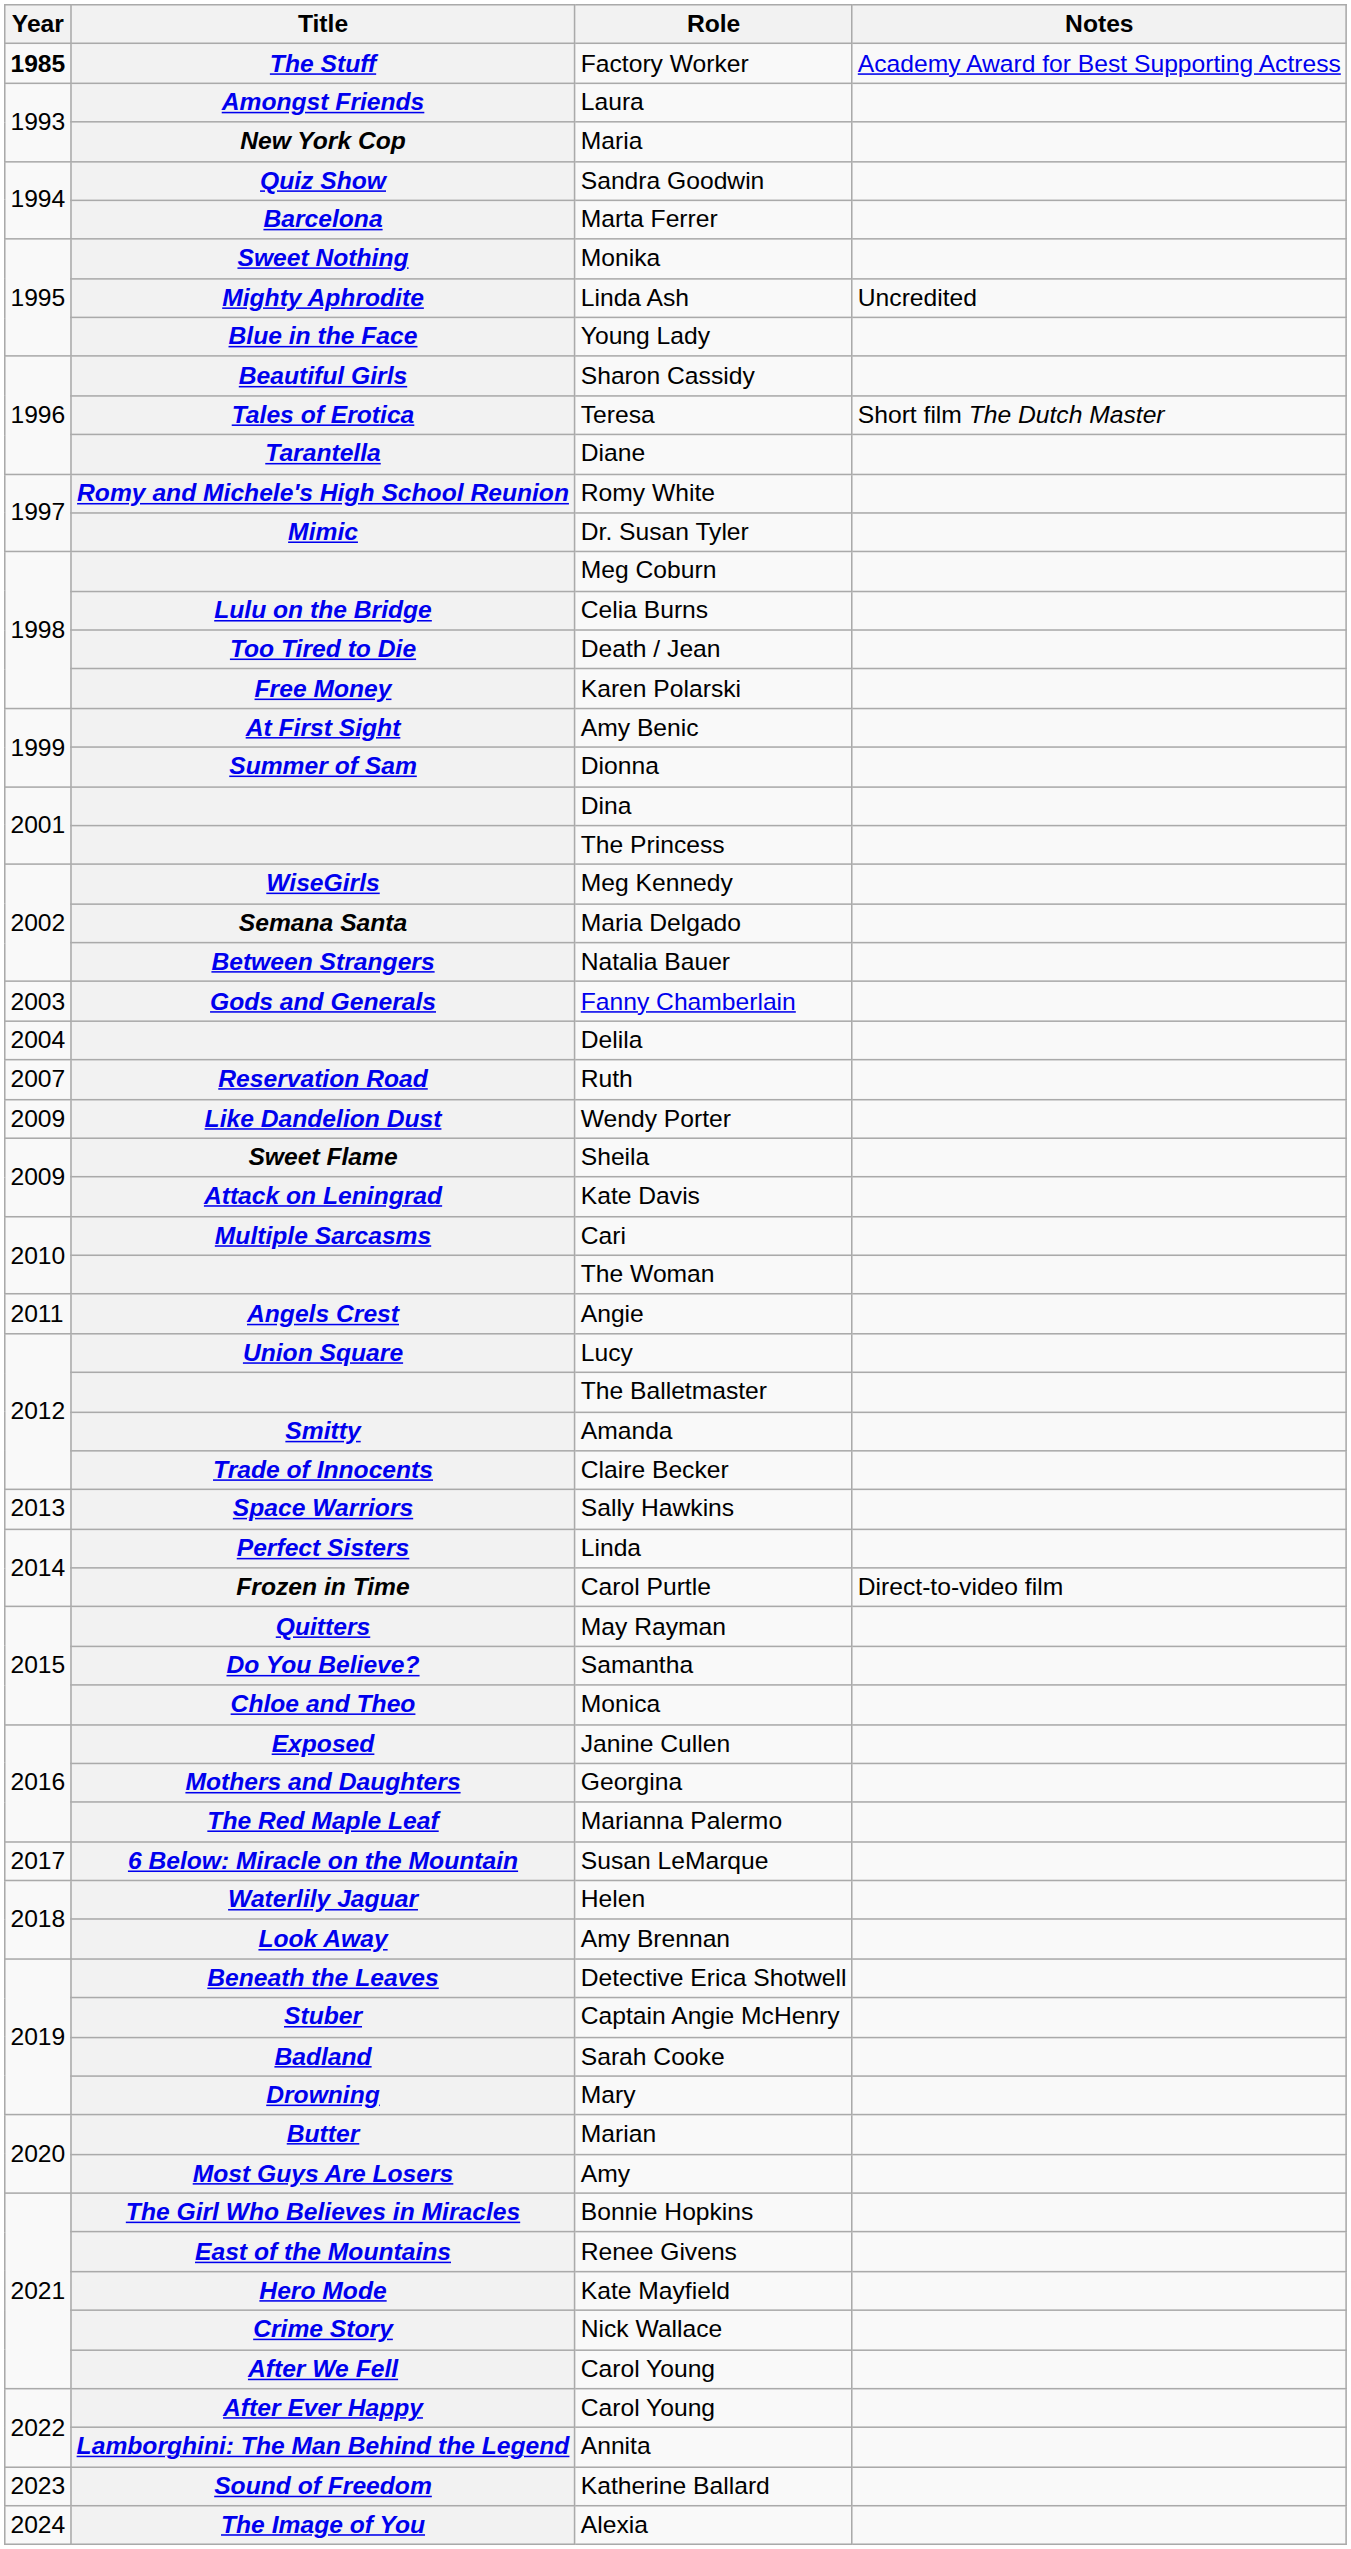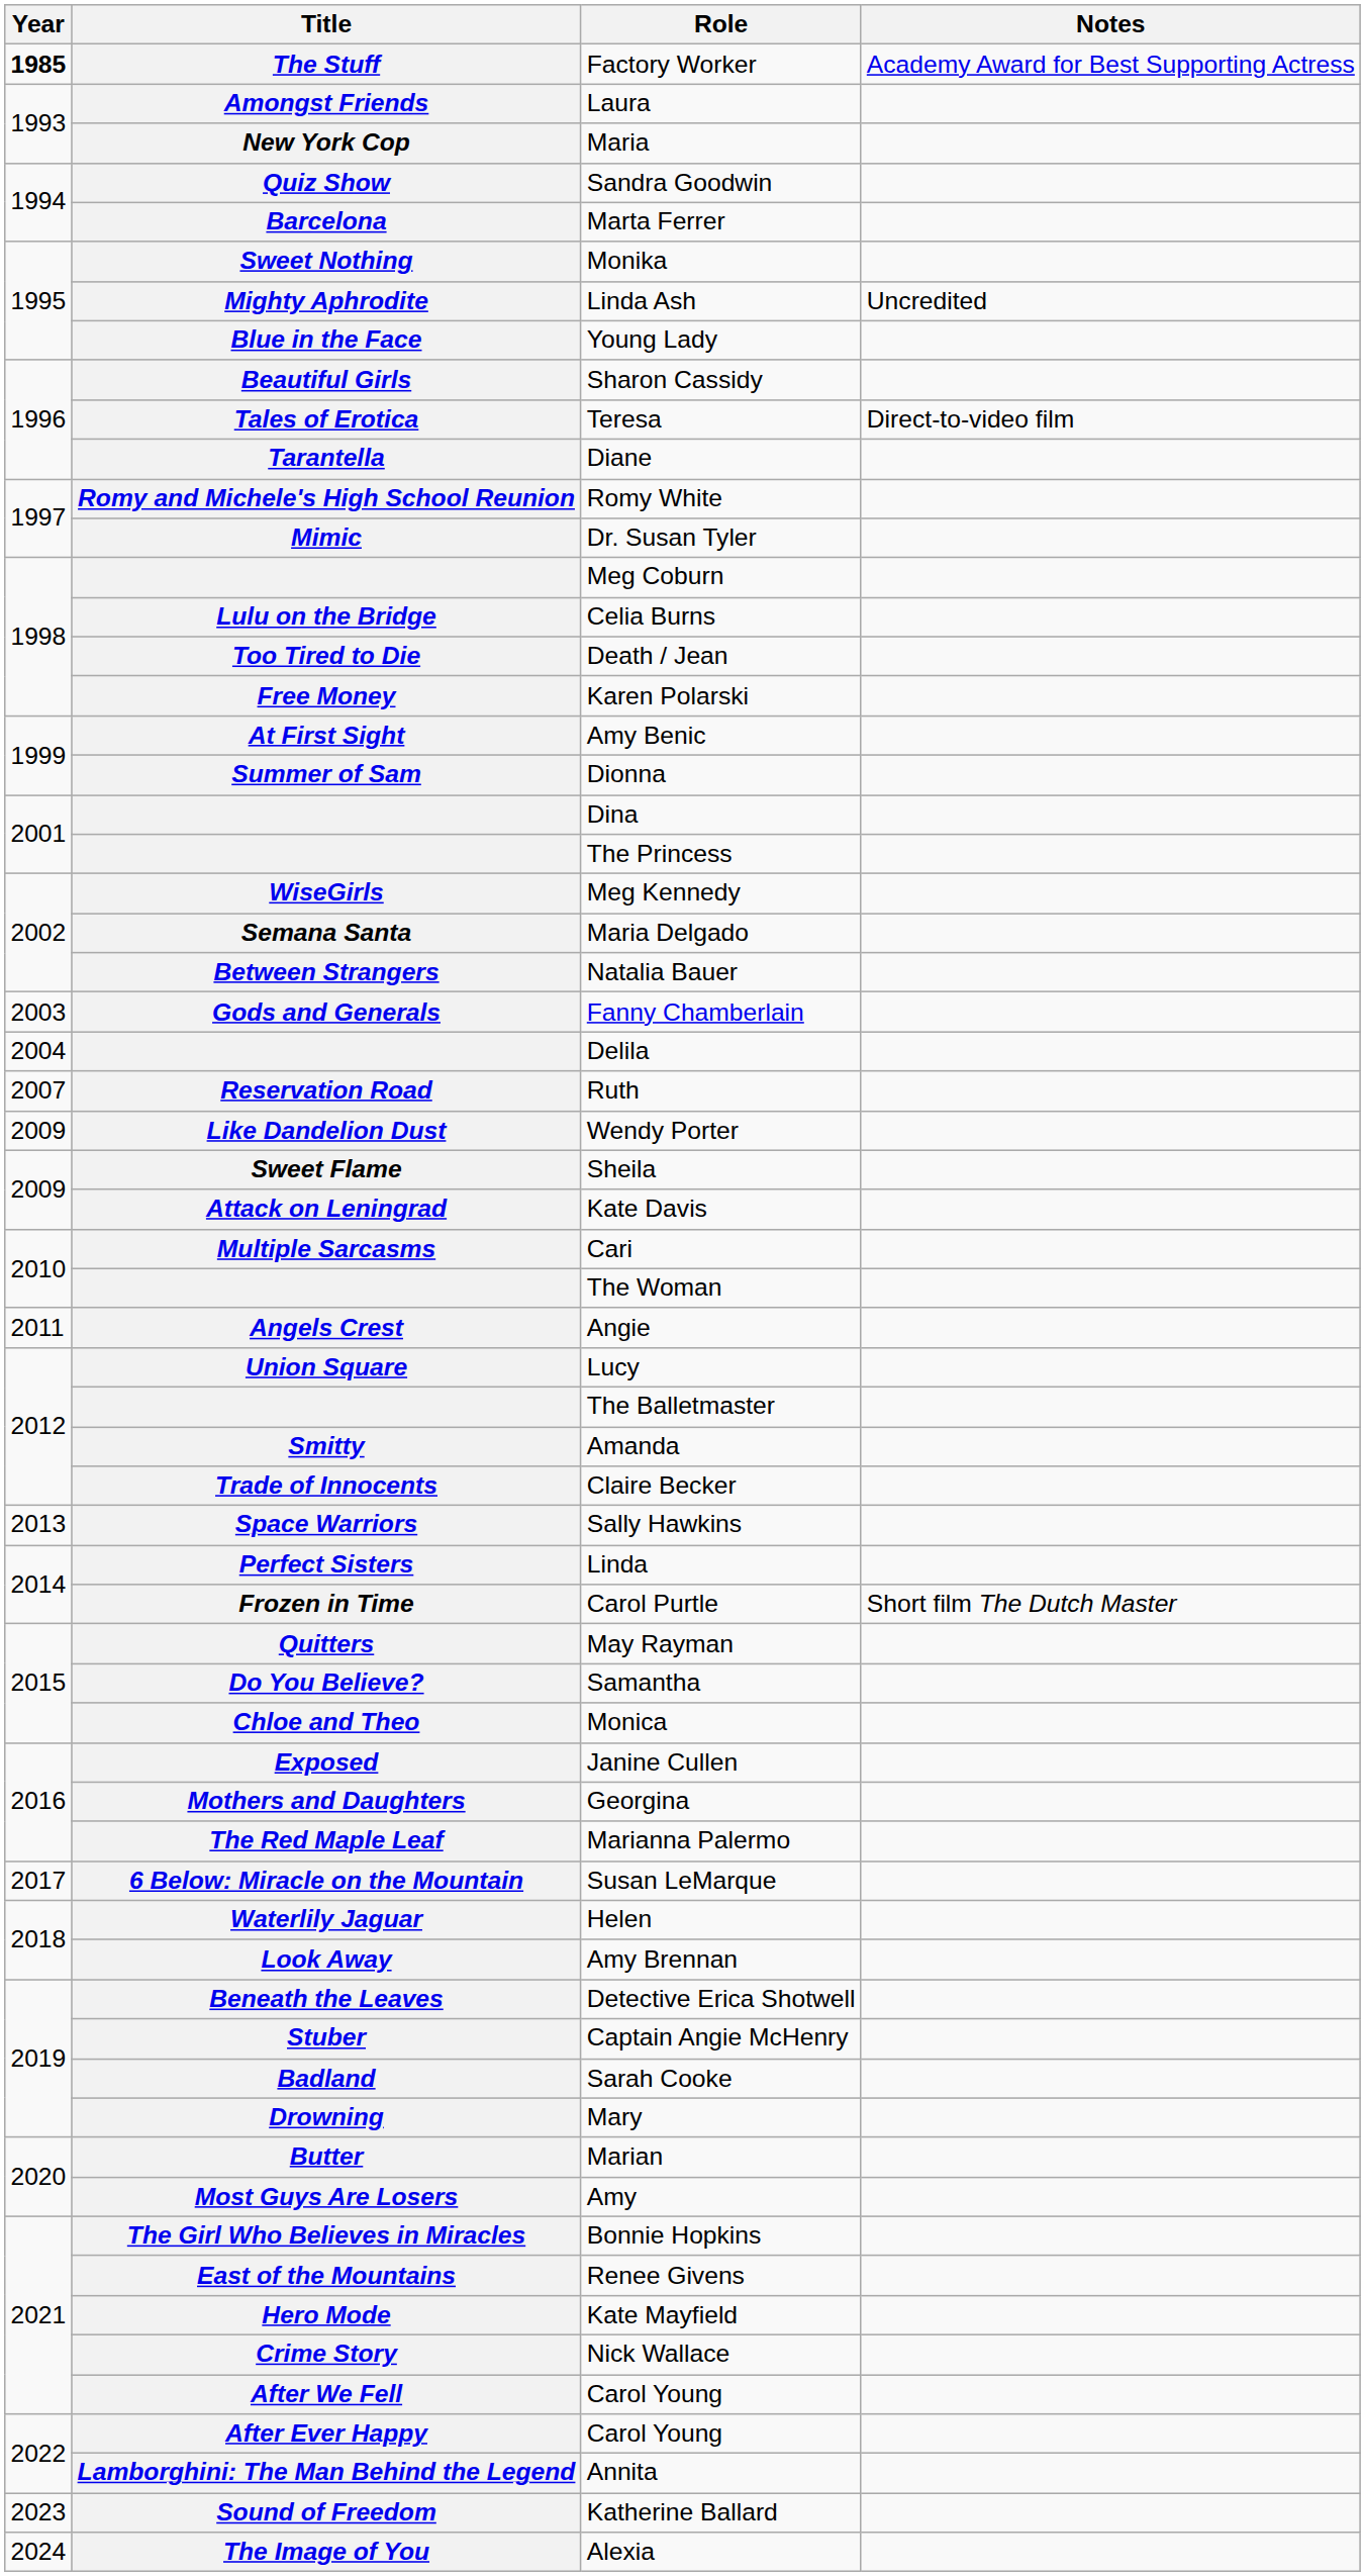Teresa | Notes: Short film The Dutch Master -> Direct-to-video film
Carol Purtle | Notes: Direct-to-video film -> Short film The Dutch Master
